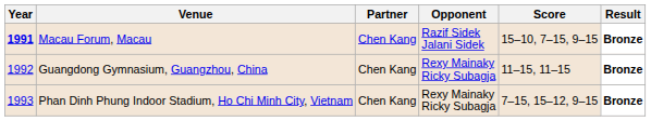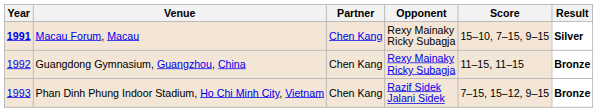Macau Forum, Macau | Opponent: Razif Sidek Jalani Sidek -> Rexy Mainaky Ricky Subagja
Macau Forum, Macau | Result: Bronze -> Silver
Phan Dinh Phung Indoor Stadium, Ho Chi Minh City, Vietnam | Opponent: Rexy Mainaky Ricky Subagja -> Razif Sidek Jalani Sidek
